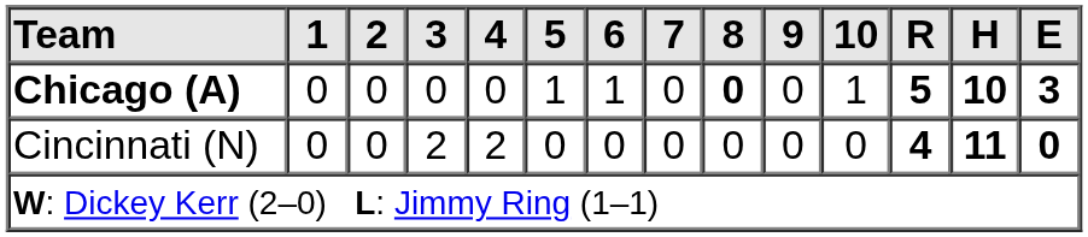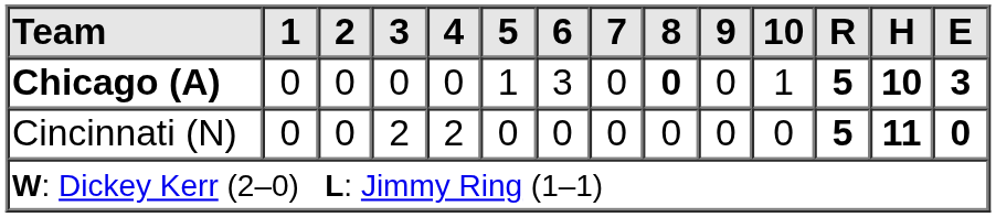Chicago (A) | 6: 1 -> 3
Cincinnati (N) | R: 4 -> 5
